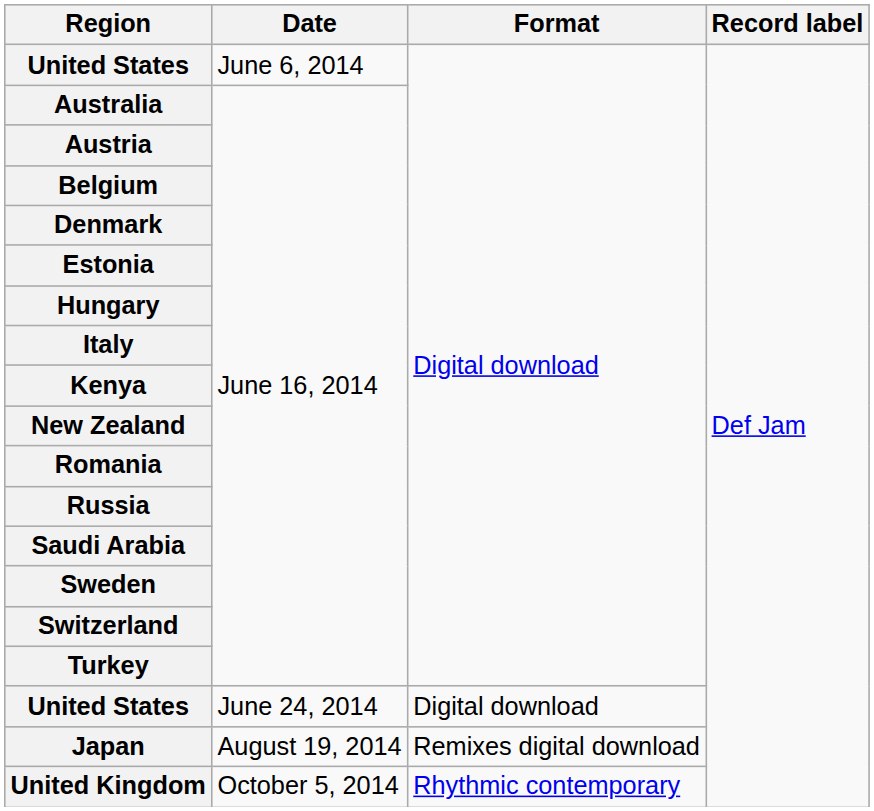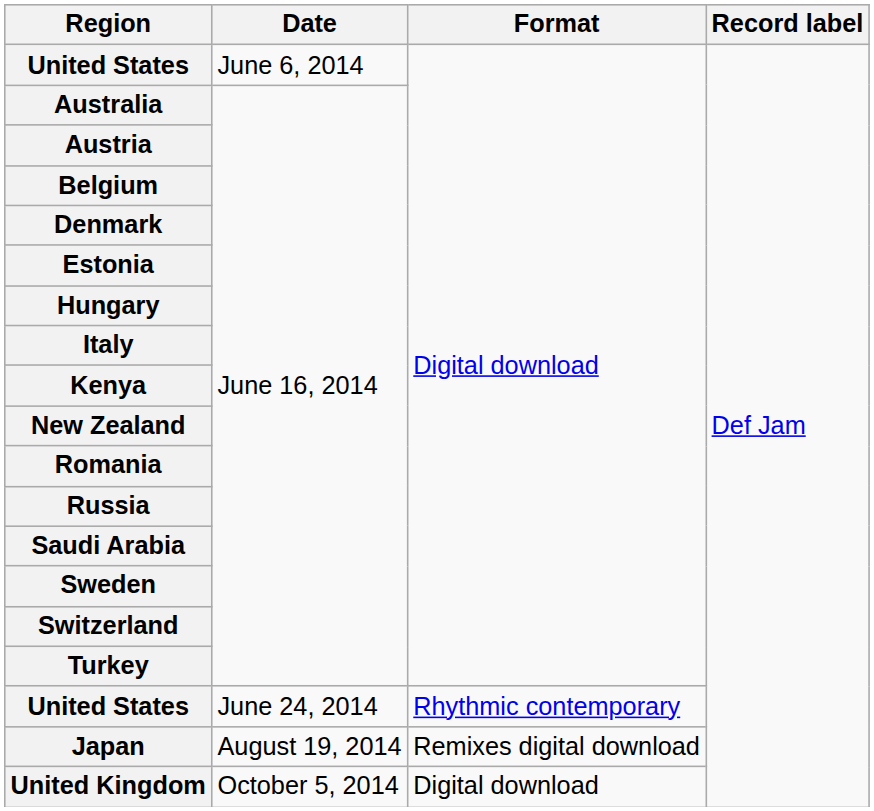June 24, 2014 | Format: Digital download -> Rhythmic contemporary
October 5, 2014 | Format: Rhythmic contemporary -> Digital download
